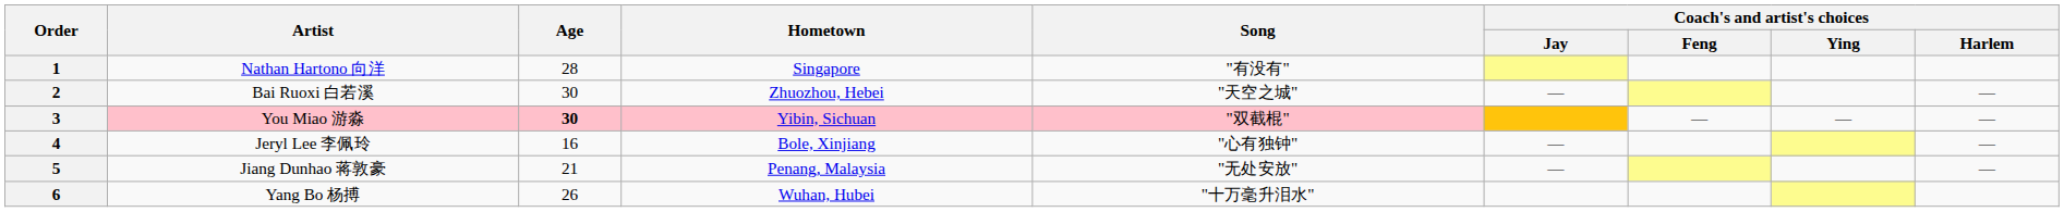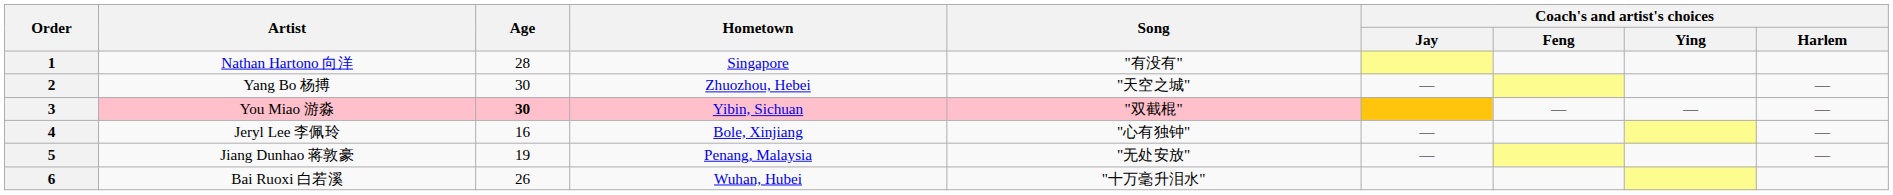2 | Artist: Bai Ruoxi 白若溪 -> Yang Bo 杨搏
5 | Age: 21 -> 19
6 | Artist: Yang Bo 杨搏 -> Bai Ruoxi 白若溪
